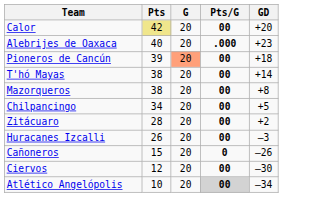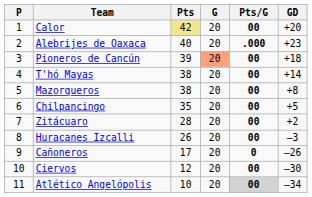+ column: P | 1 | 2 | 3 | 4 | 5 | 6 | 7 | 8 | 9 | 10 | 11
Chilpancingo | Pts: 34 -> 35
Cañoneros | Pts: 15 -> 17
